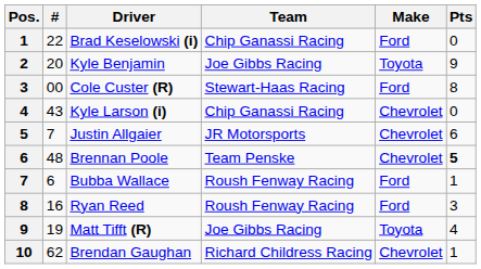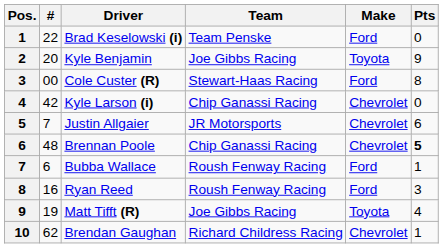Brad Keselowski (i) | Team: Chip Ganassi Racing -> Team Penske
Kyle Larson (i) | #: 43 -> 42
Brennan Poole | Team: Team Penske -> Chip Ganassi Racing
